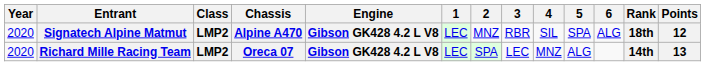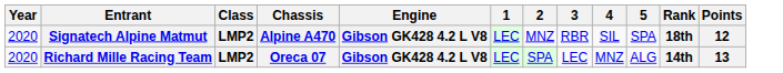- column: 6 | ALG
